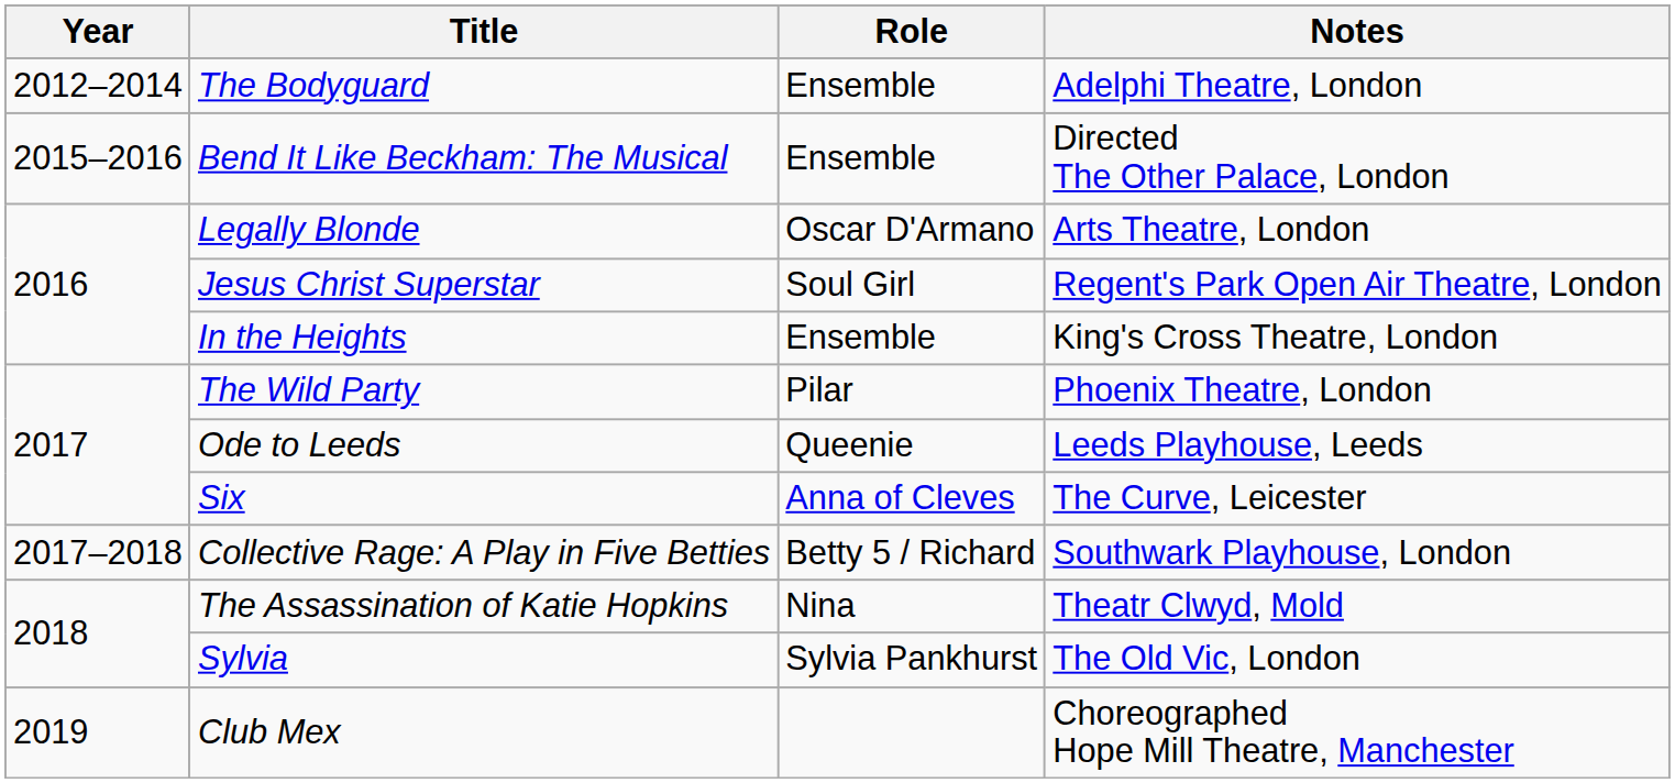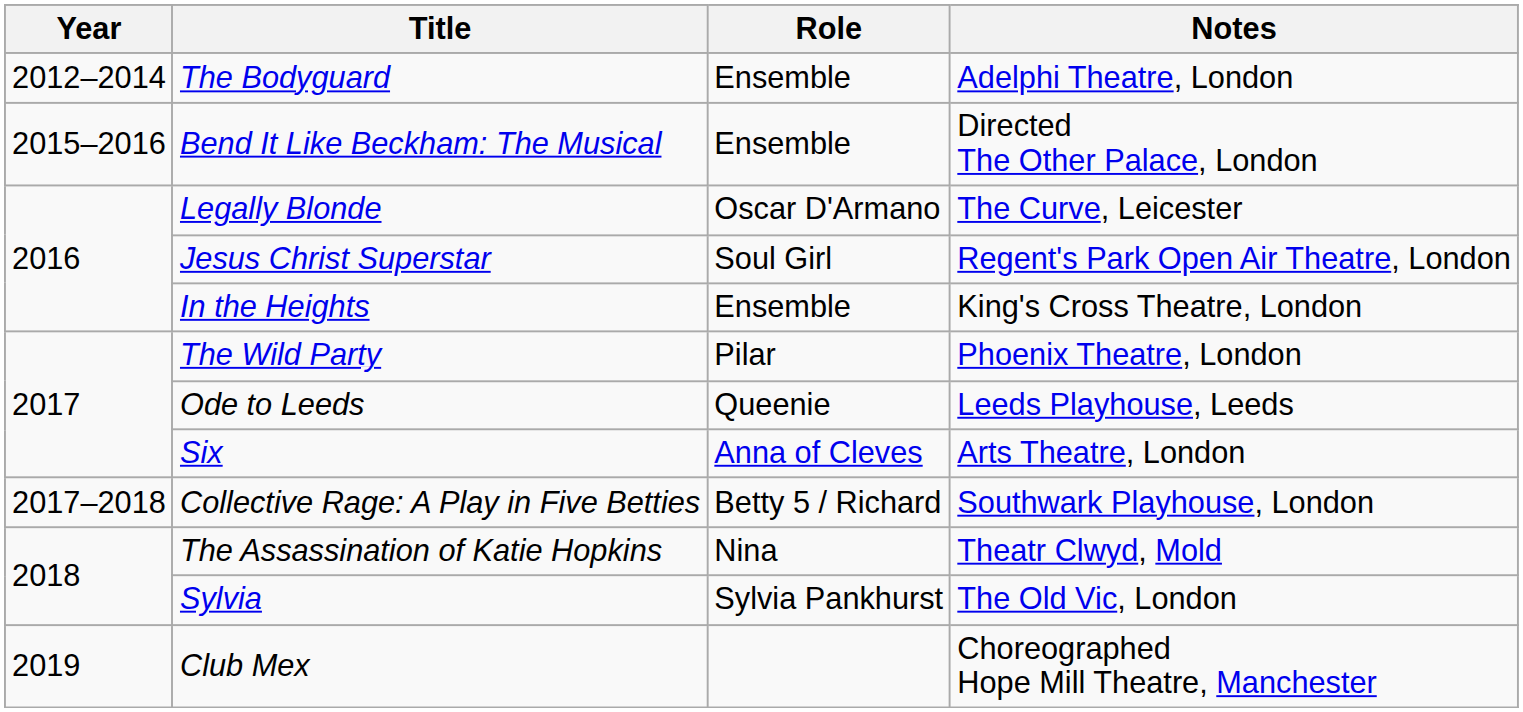Legally Blonde | Notes: Arts Theatre, London -> The Curve, Leicester
Six | Notes: The Curve, Leicester -> Arts Theatre, London
